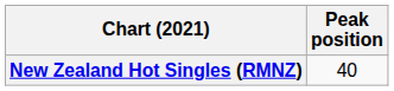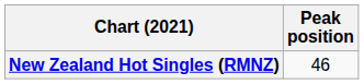New Zealand Hot Singles (RMNZ) | Peak position: 40 -> 46
